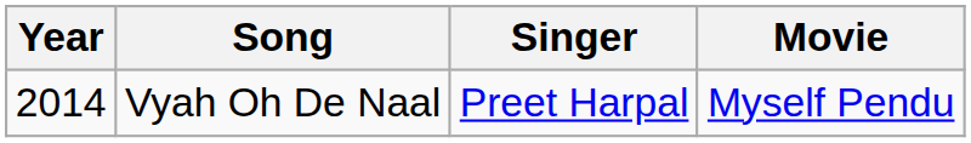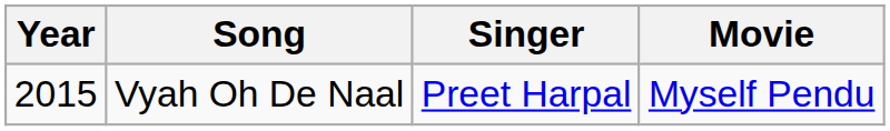Vyah Oh De Naal | Year: 2014 -> 2015
